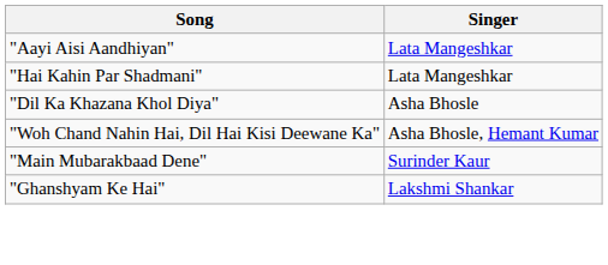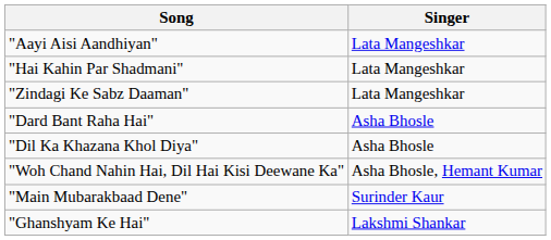+ row: "Zindagi Ke Sabz Daaman" | Lata Mangeshkar
+ row: "Dard Bant Raha Hai" | Asha Bhosle
